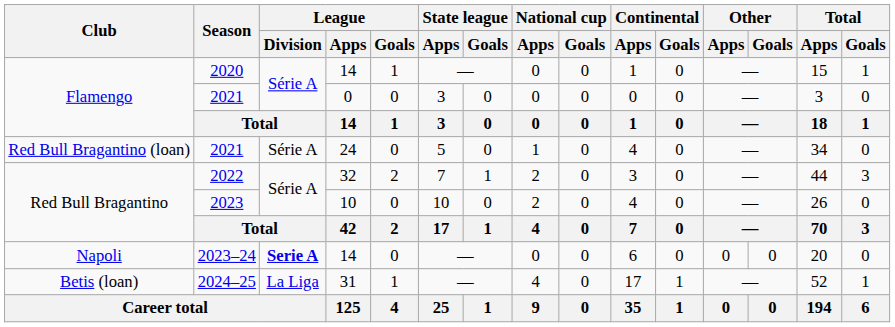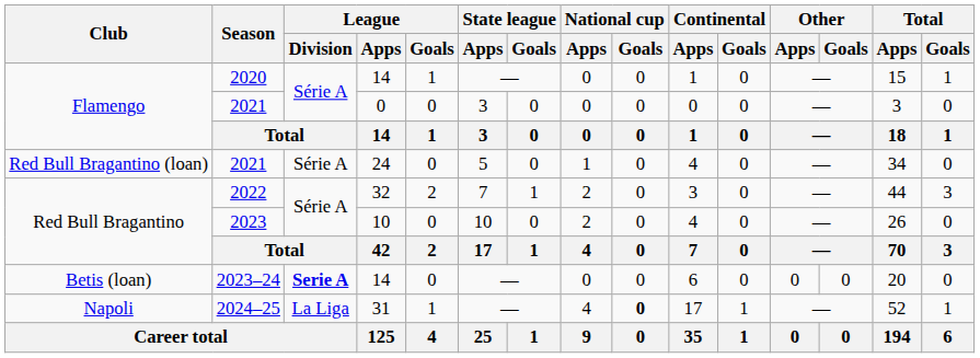2023–24 | Club: Napoli -> Betis (loan)
2024–25 | Club: Betis (loan) -> Napoli
2024–25 | National cup / Goals: normal -> bold
